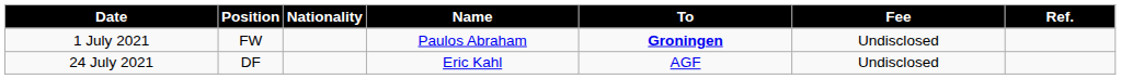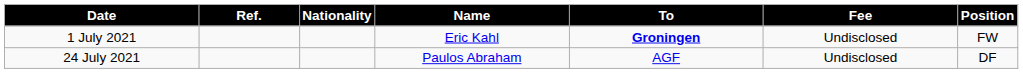columns swapped: Position <-> Ref.
1 July 2021 | Name: Paulos Abraham -> Eric Kahl
24 July 2021 | Name: Eric Kahl -> Paulos Abraham
